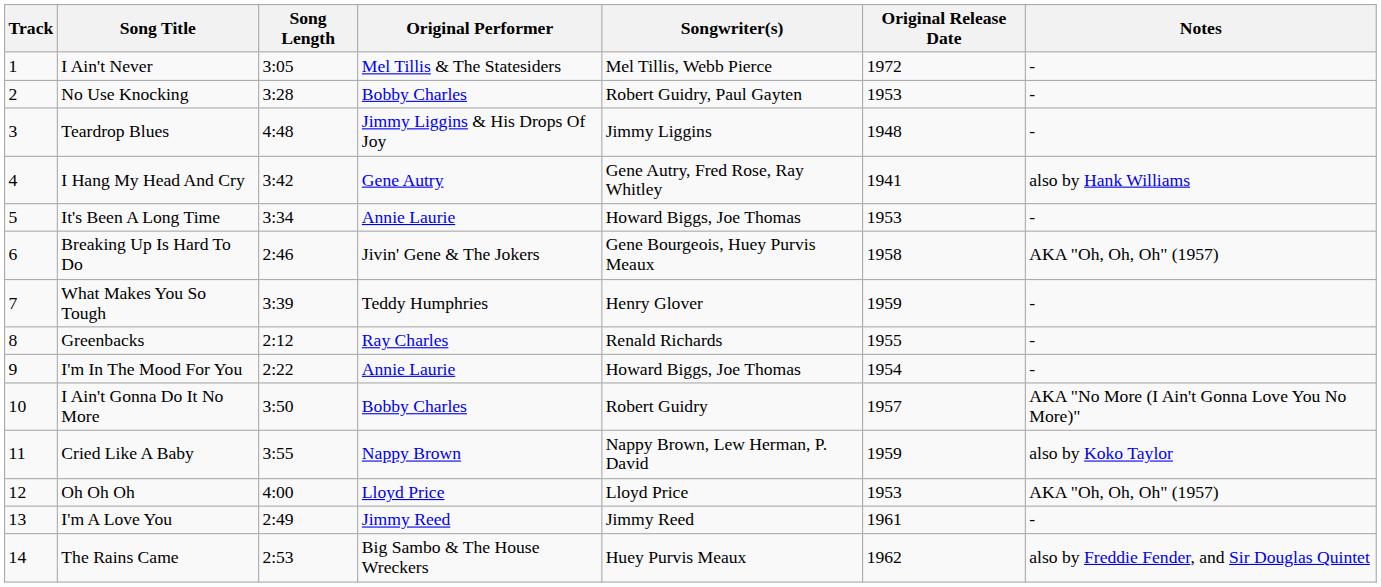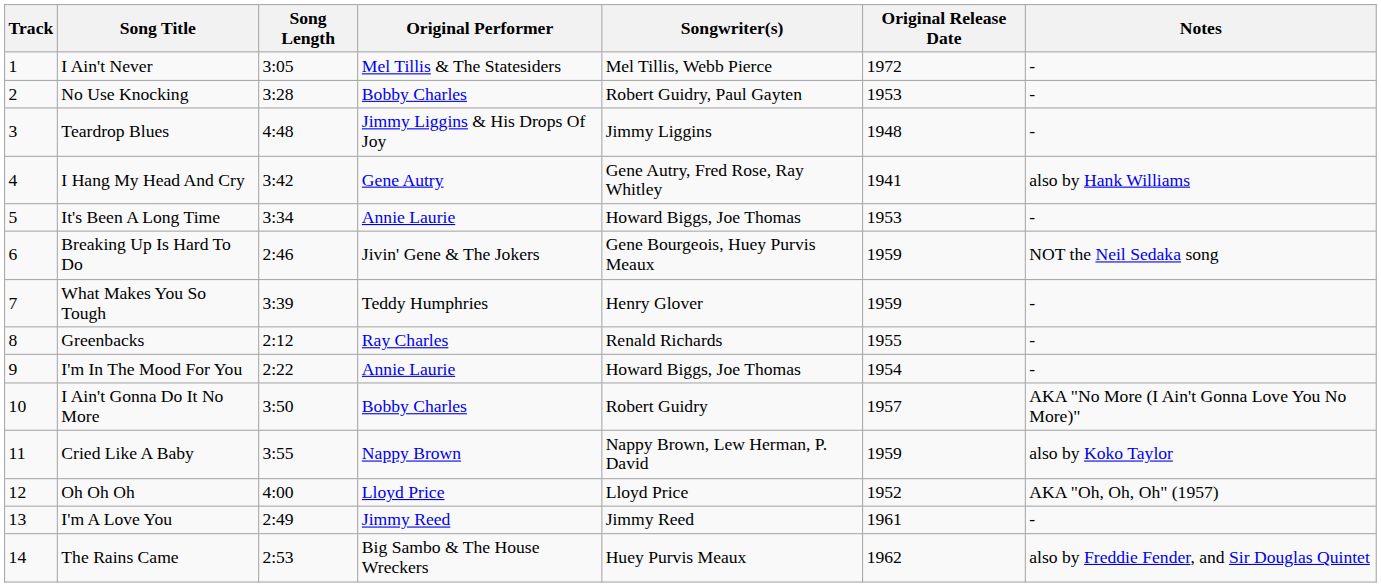Breaking Up Is Hard To Do | Original Release Date: 1958 -> 1959
Breaking Up Is Hard To Do | Notes: AKA "Oh, Oh, Oh" (1957) -> NOT the Neil Sedaka song
Oh Oh Oh | Original Release Date: 1953 -> 1952
